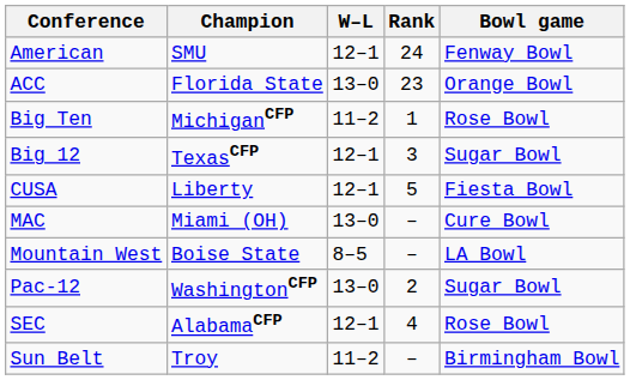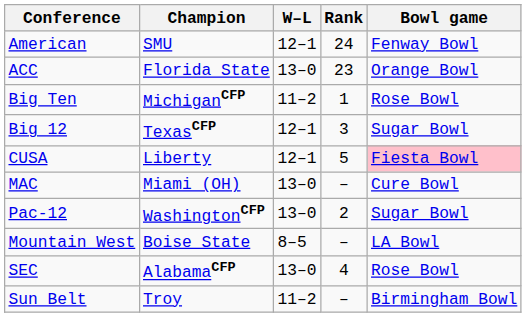CUSA | Bowl game: no background -> pink background
rows swapped: Mountain West <-> Pac-12
SEC | W–L: 12–1 -> 13–0
